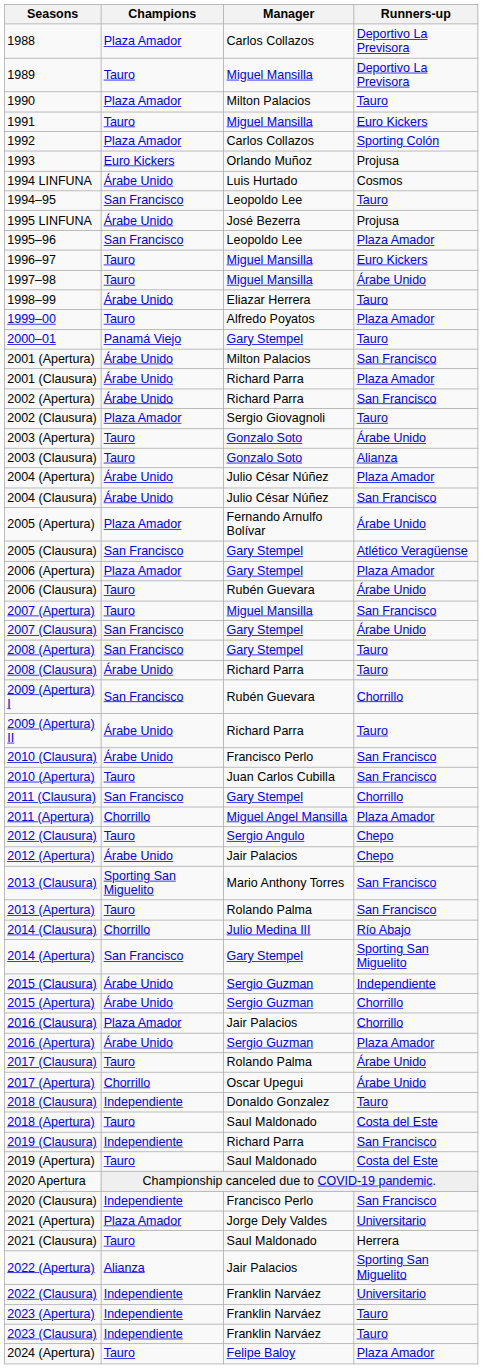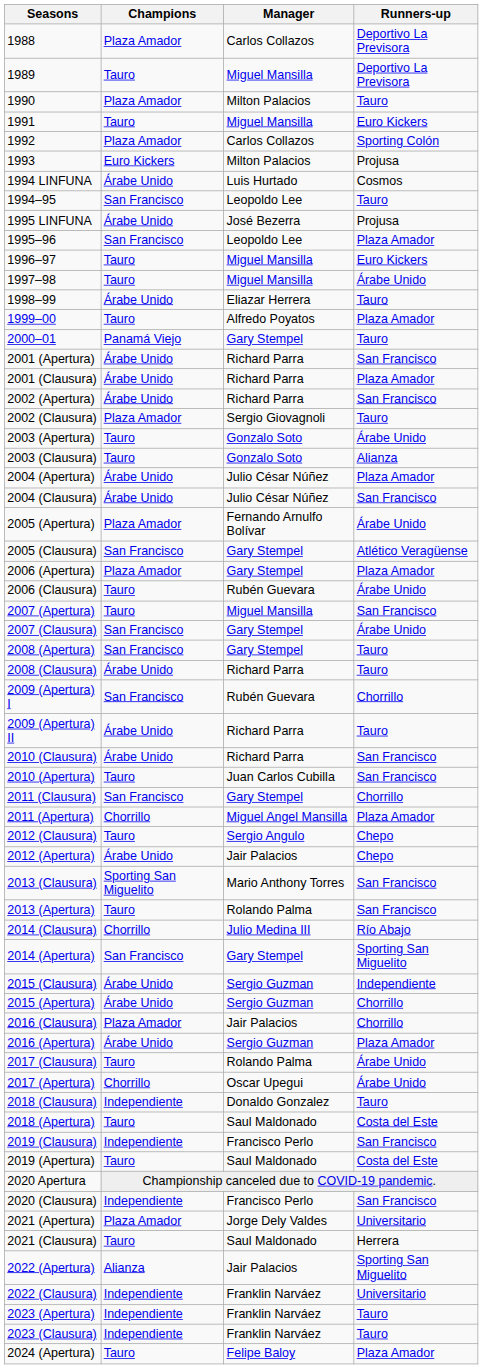1993 | Manager: Orlando Muñoz -> Milton Palacios
2001 (Apertura) | Manager: Milton Palacios -> Richard Parra
2010 (Clausura) | Manager: Francisco Perlo -> Richard Parra
2019 (Clausura) | Manager: Richard Parra -> Francisco Perlo
